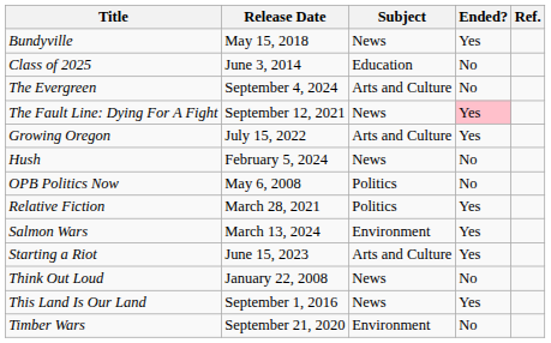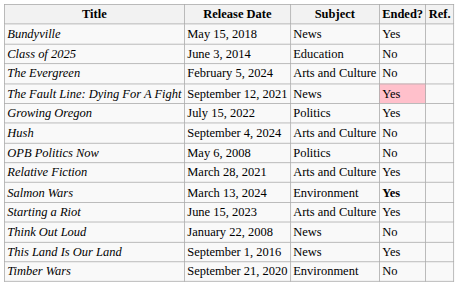The Evergreen | Release Date: September 4, 2024 -> February 5, 2024
Growing Oregon | Subject: Arts and Culture -> Politics
Hush | Release Date: February 5, 2024 -> September 4, 2024
Hush | Subject: News -> Arts and Culture
Relative Fiction | Subject: Politics -> Arts and Culture
Salmon Wars | Ended?: normal -> bold
